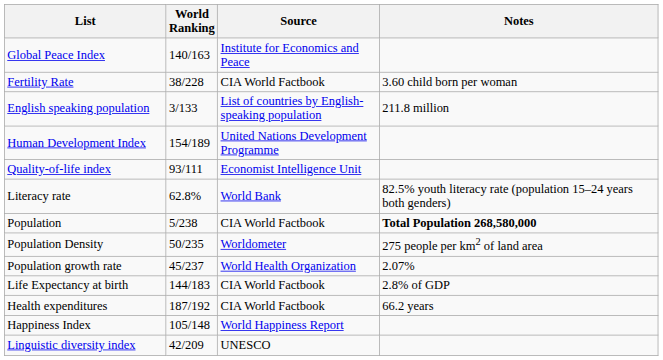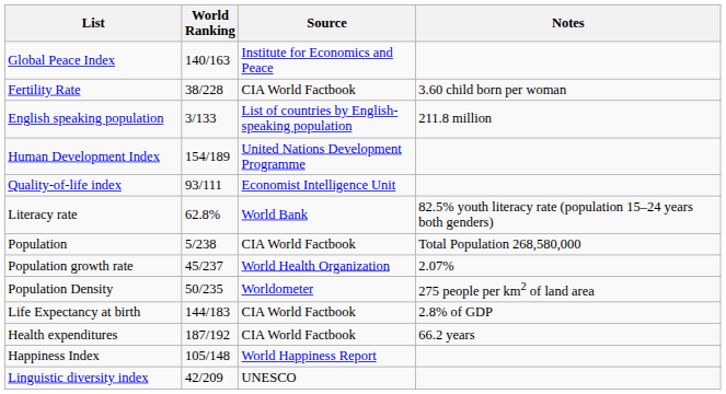Population | Notes: bold -> normal
rows swapped: Population growth rate <-> Population Density
